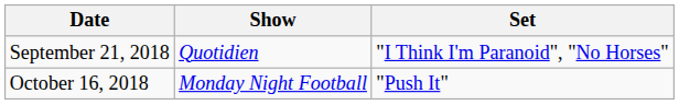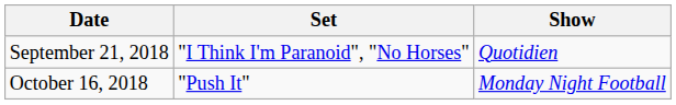columns swapped: Show <-> Set
